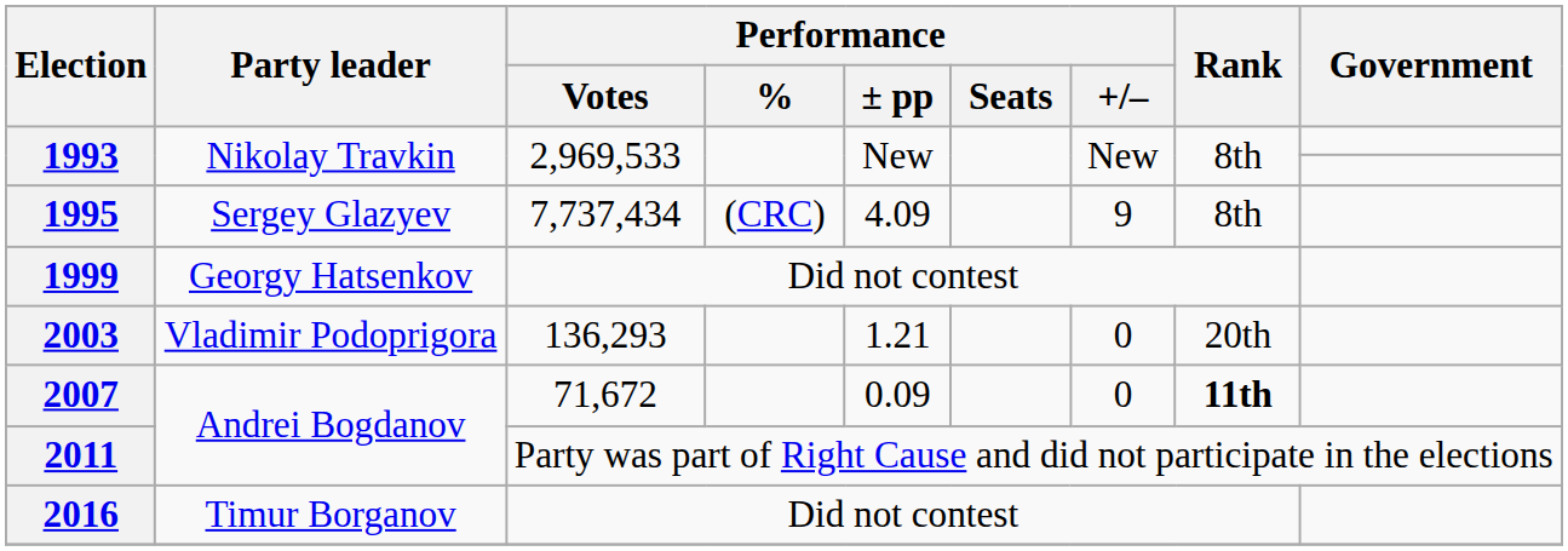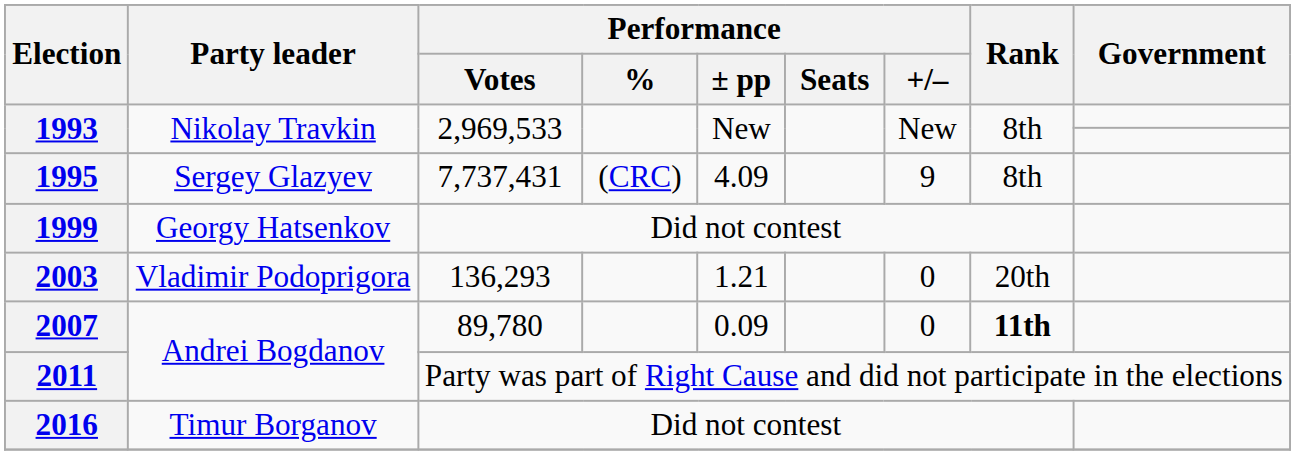1995 | Performance / Votes: 7,737,434 -> 7,737,431
2007 | Performance / Votes: 71,672 -> 89,780
